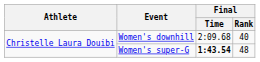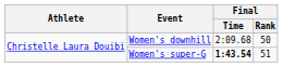Women's downhill | Final / Rank: 40 -> 50
Women's super-G | Final / Rank: 48 -> 51
